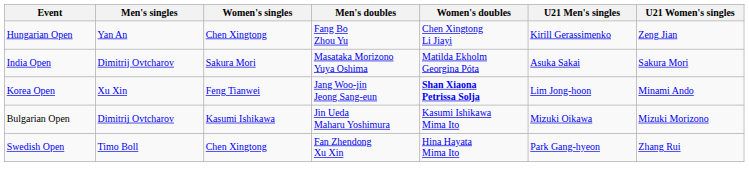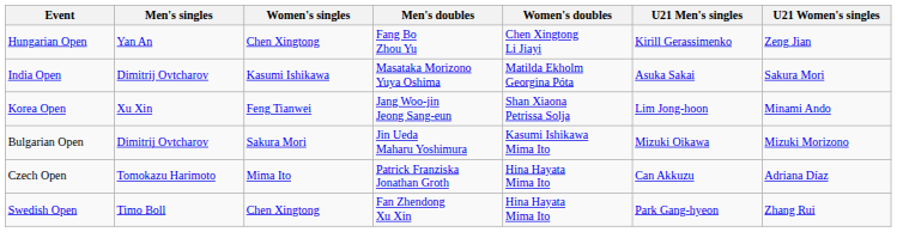India Open | Women's singles: Sakura Mori -> Kasumi Ishikawa
Korea Open | Women's doubles: bold -> normal
Bulgarian Open | Women's singles: Kasumi Ishikawa -> Sakura Mori
+ row: Czech Open | Tomokazu Harimoto | Mima Ito | Patrick Franziska Jonathan Groth | Hina Hayata Mima Ito | Can Akkuzu | Adriana Díaz
